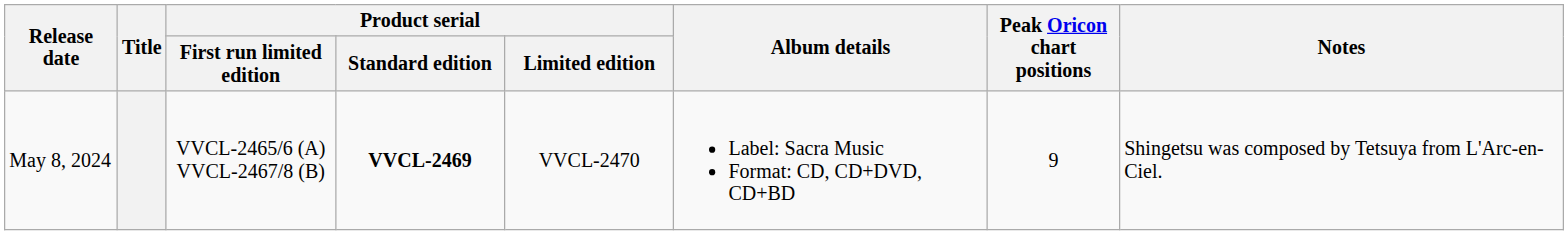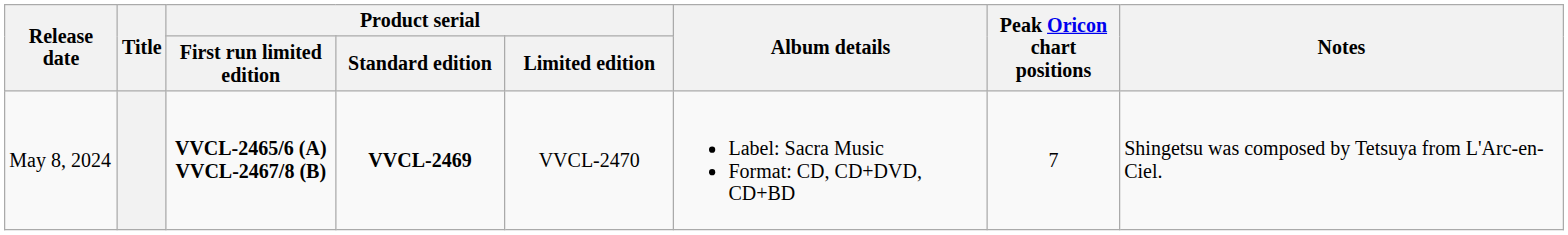May 8, 2024 | Product serial / First run limited edition: normal -> bold
May 8, 2024 | Peak Oricon chart positions: 9 -> 7
